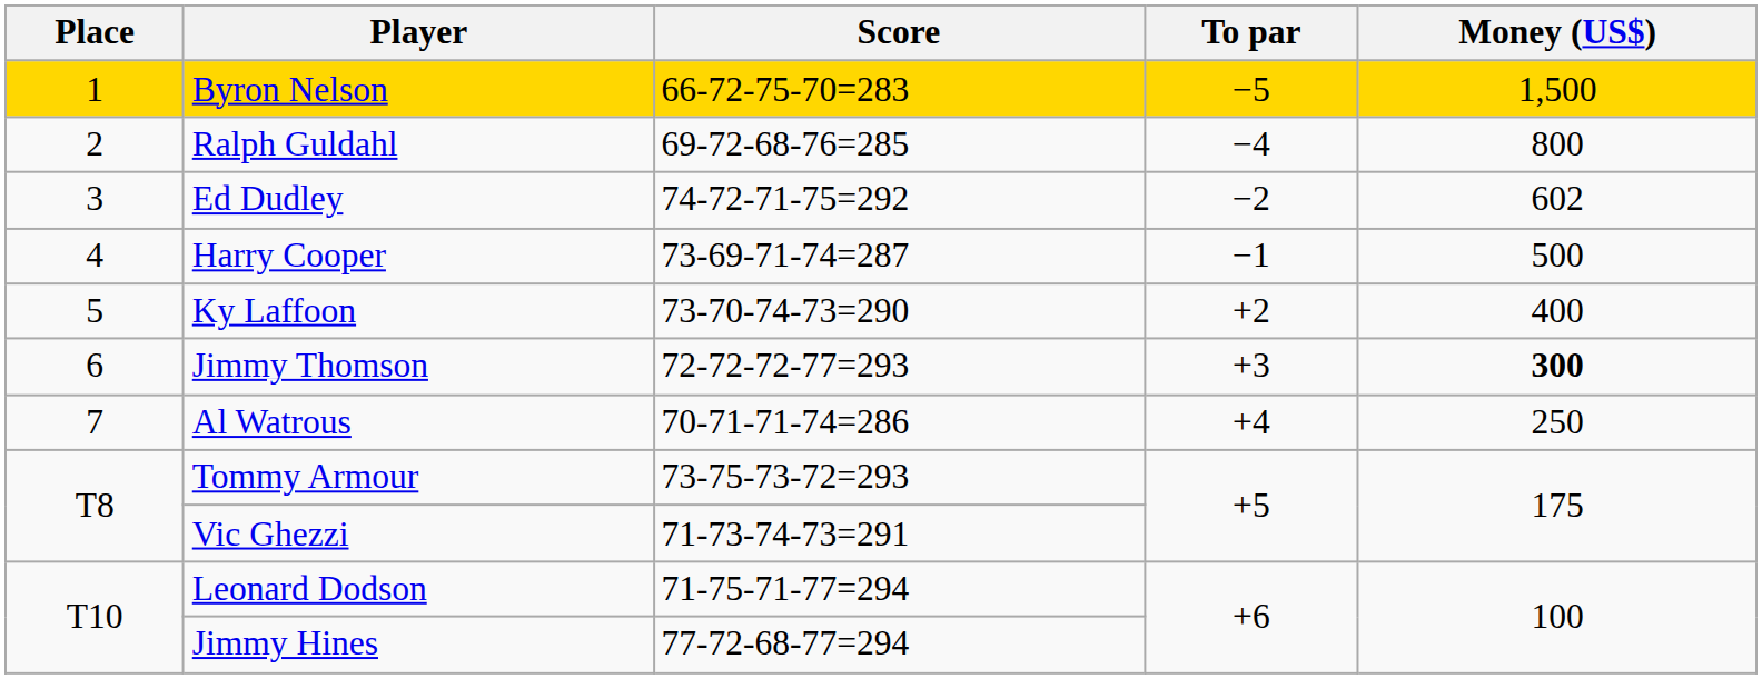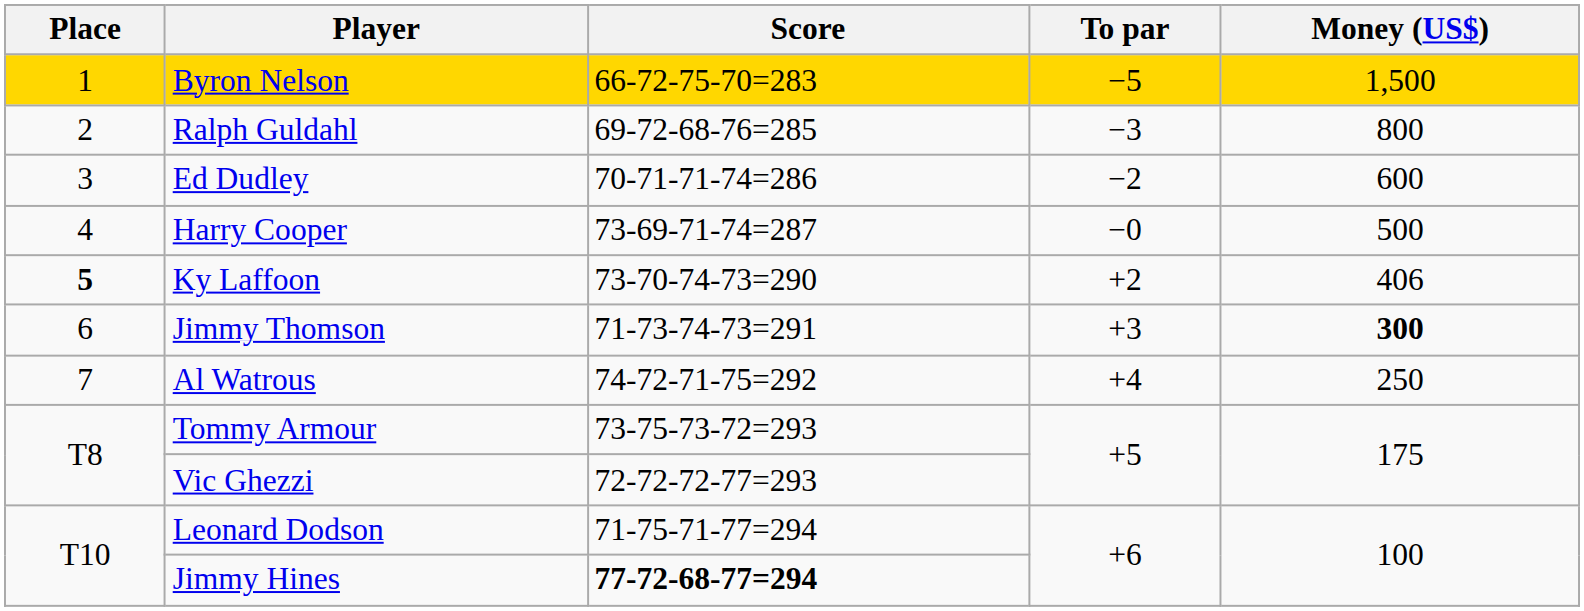Ralph Guldahl | To par: −4 -> −3
Ed Dudley | Score: 74-72-71-75=292 -> 70-71-71-74=286
Ed Dudley | Money (US$): 602 -> 600
Harry Cooper | To par: −1 -> −0
Ky Laffoon | Place: normal -> bold
Ky Laffoon | Money (US$): 400 -> 406
Jimmy Thomson | Score: 72-72-72-77=293 -> 71-73-74-73=291
Al Watrous | Score: 70-71-71-74=286 -> 74-72-71-75=292
Vic Ghezzi | Score: 71-73-74-73=291 -> 72-72-72-77=293
Jimmy Hines | Score: normal -> bold
